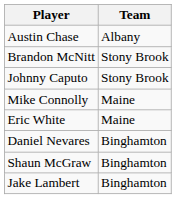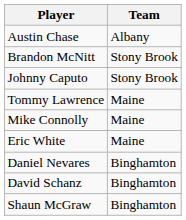+ row: Tommy Lawrence | Maine
+ row: David Schanz | Binghamton
- row: Jake Lambert | Binghamton
